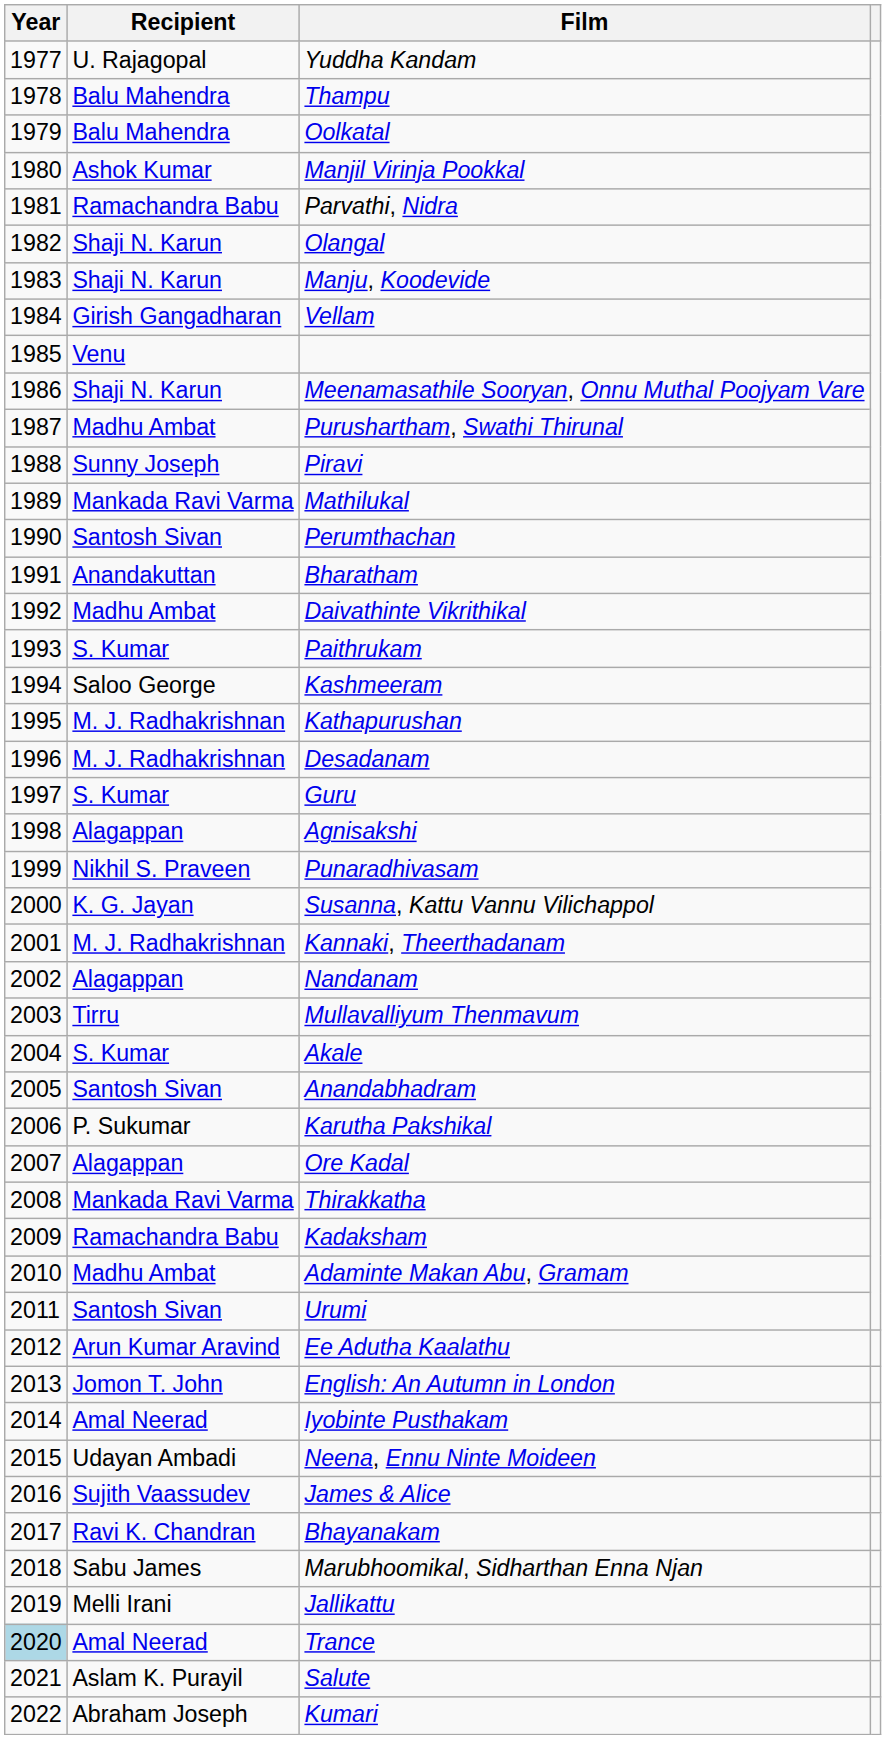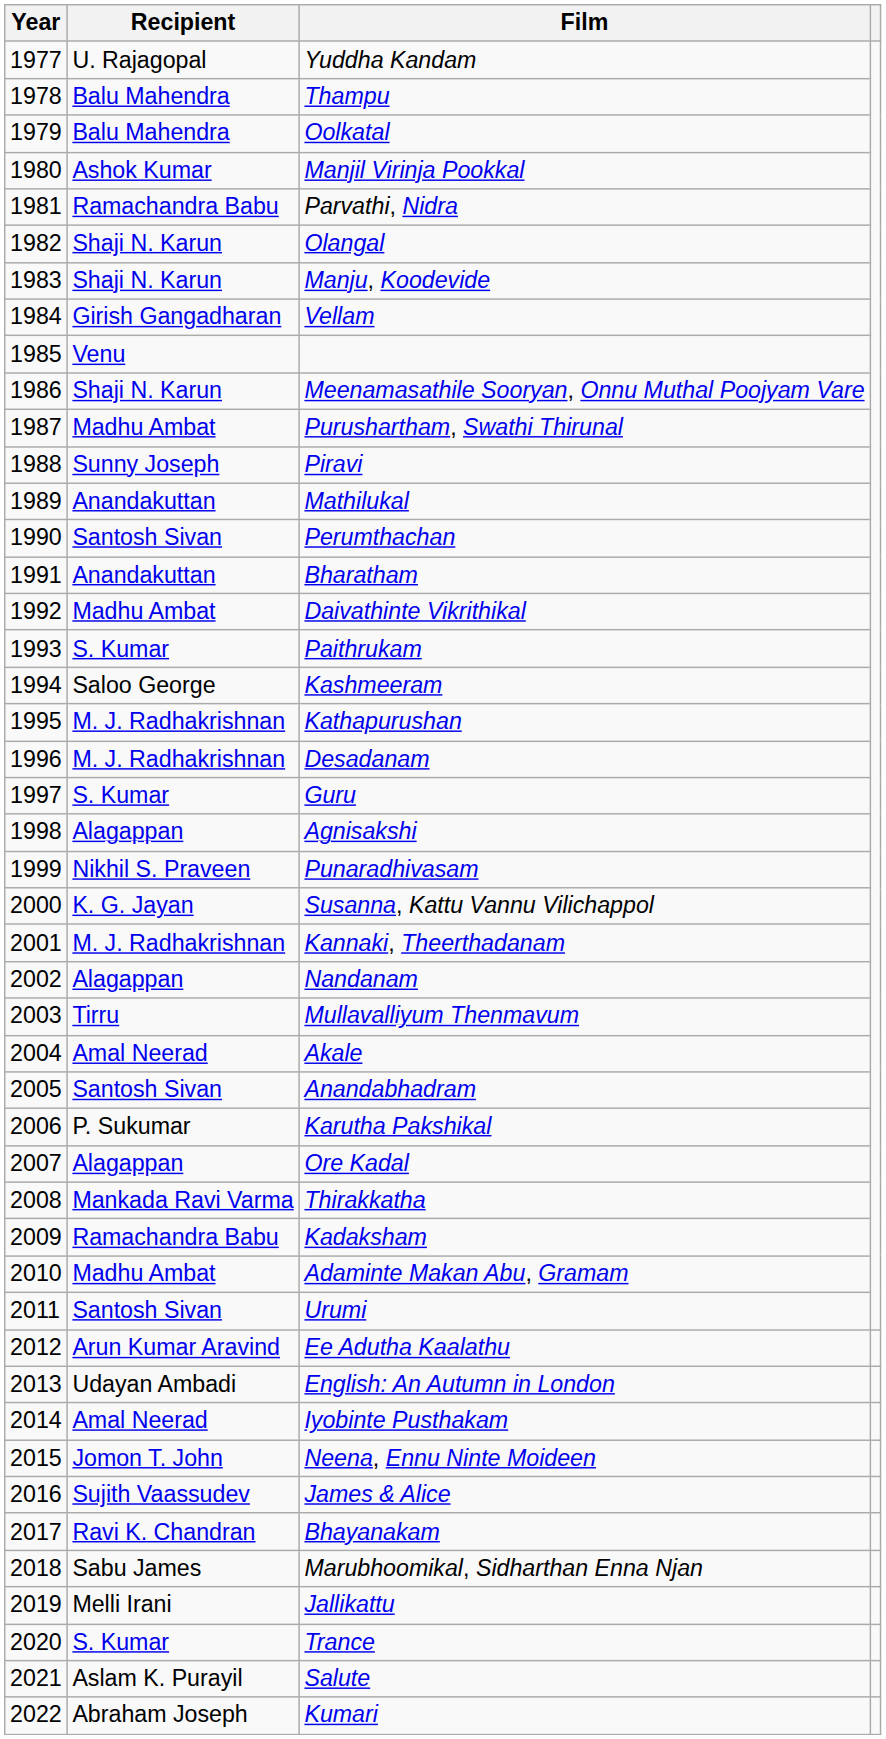Mathilukal | Recipient: Mankada Ravi Varma -> Anandakuttan
Akale | Recipient: S. Kumar -> Amal Neerad
English: An Autumn in London | Recipient: Jomon T. John -> Udayan Ambadi
Neena, Ennu Ninte Moideen | Recipient: Udayan Ambadi -> Jomon T. John
Trance | Year: lightblue background -> no background
Trance | Recipient: Amal Neerad -> S. Kumar
